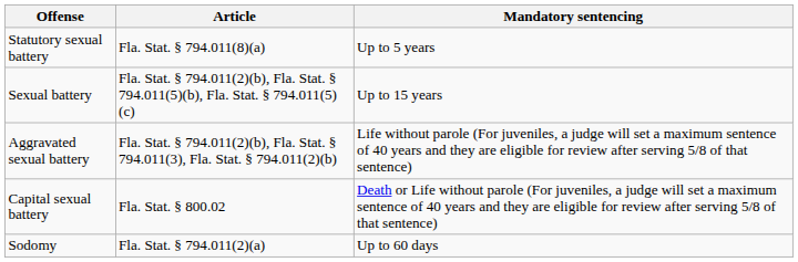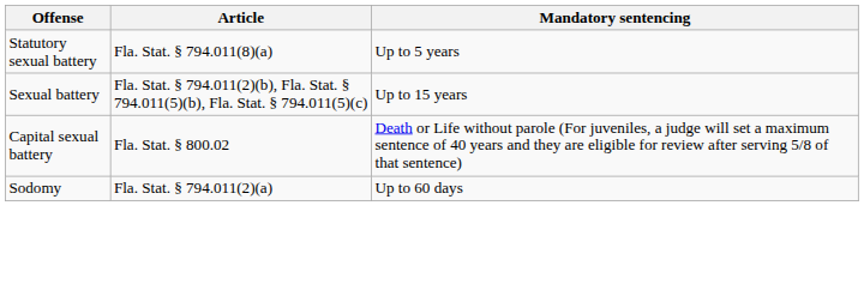- row: Aggravated sexual battery | Fla. Stat. § 794.011(2)(b), Fla. Stat. § 794.011(3), Fla. Stat. § 794.011(2)(b) | Life without parole (For juveniles, a judge will set a maximum sentence of 40 years and they are eligible for review after serving 5/8 of that sentence)
